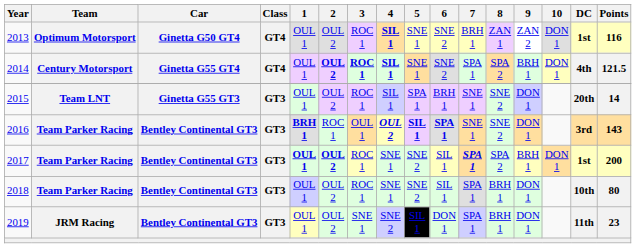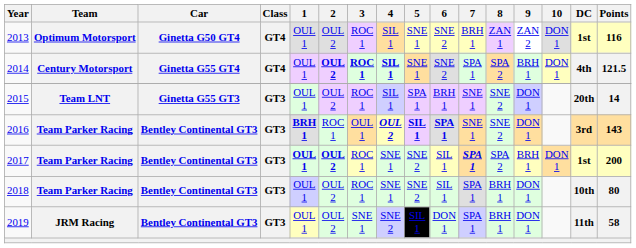2013 | 4: bold -> normal
2019 | Points: 23 -> 58
